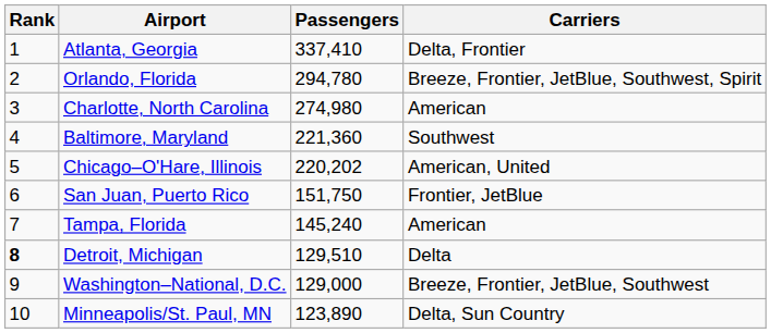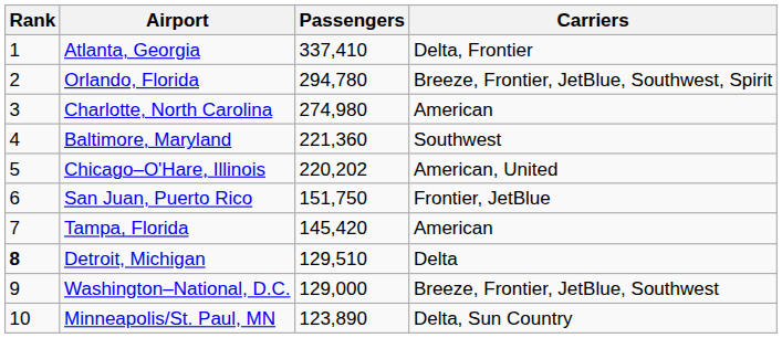Tampa, Florida | Passengers: 145,240 -> 145,420
